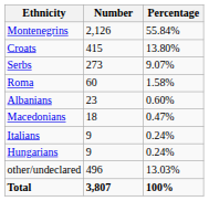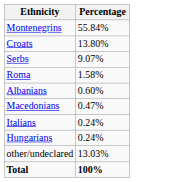- column: Number | 2,126 | 415 | 273 | 60 | 23 | 18 | 9 | 9 | 496 | 3,807
